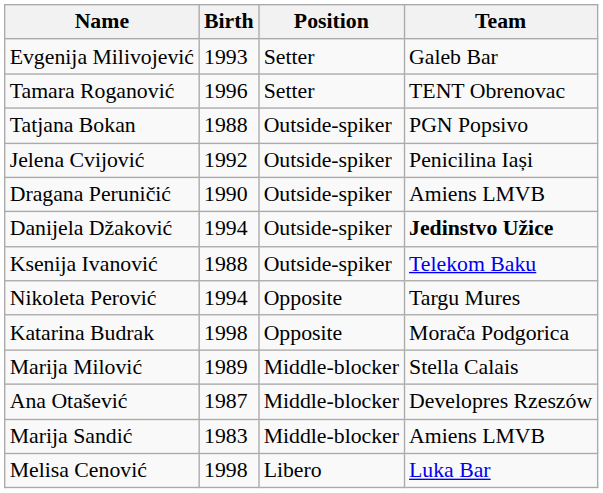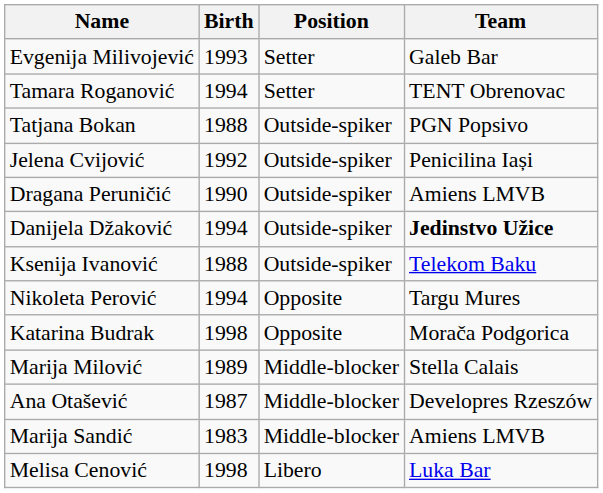Tamara Roganović | Birth: 1996 -> 1994
